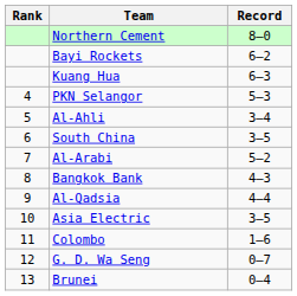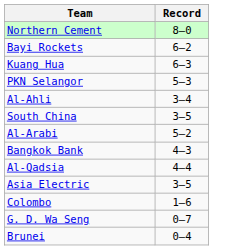- column: Rank | 4 | 5 | 6 | 7 | 8 | 9 | 10 | 11 | 12 | 13
